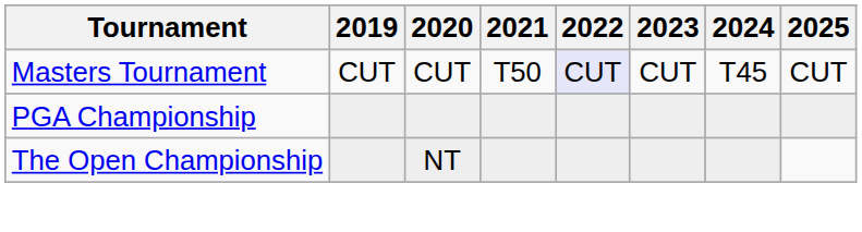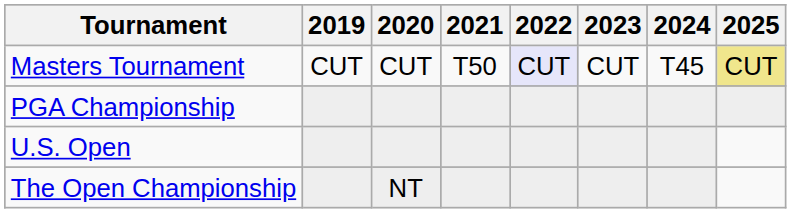Masters Tournament | 2025: no background -> khaki background
+ row: U.S. Open
